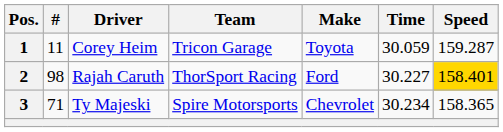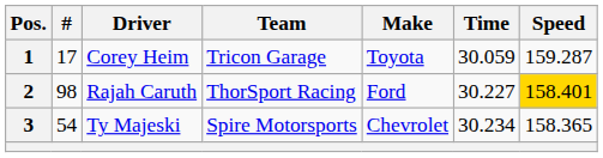1 | #: 11 -> 17
3 | #: 71 -> 54
